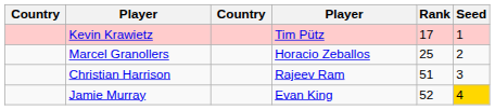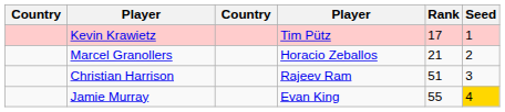Marcel Granollers | Rank: 25 -> 21
Jamie Murray | Rank: 52 -> 55
